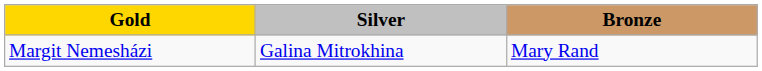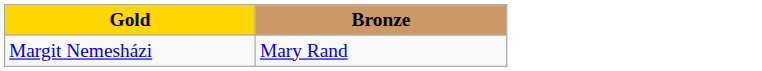- column: Silver | Galina Mitrokhina
